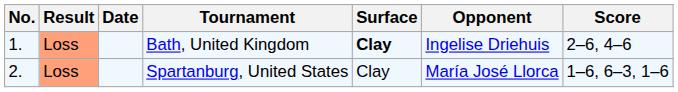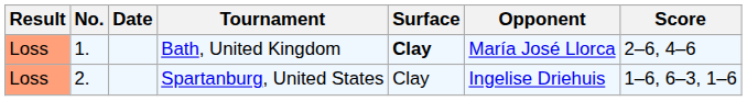columns swapped: Result <-> No.
Bath, United Kingdom | Opponent: Ingelise Driehuis -> María José Llorca
Spartanburg, United States | Opponent: María José Llorca -> Ingelise Driehuis
